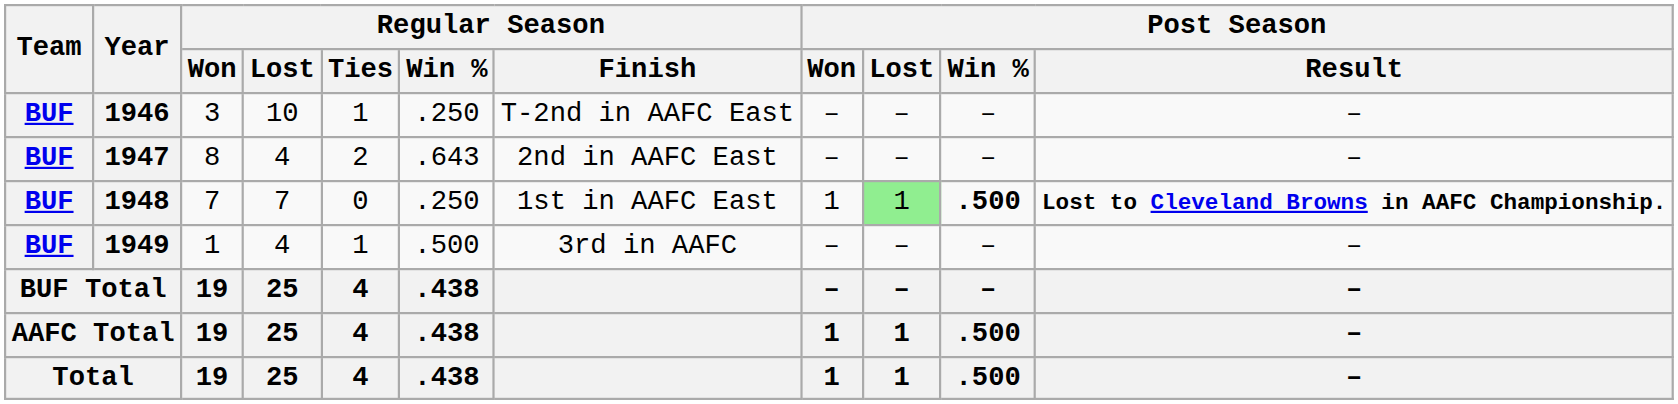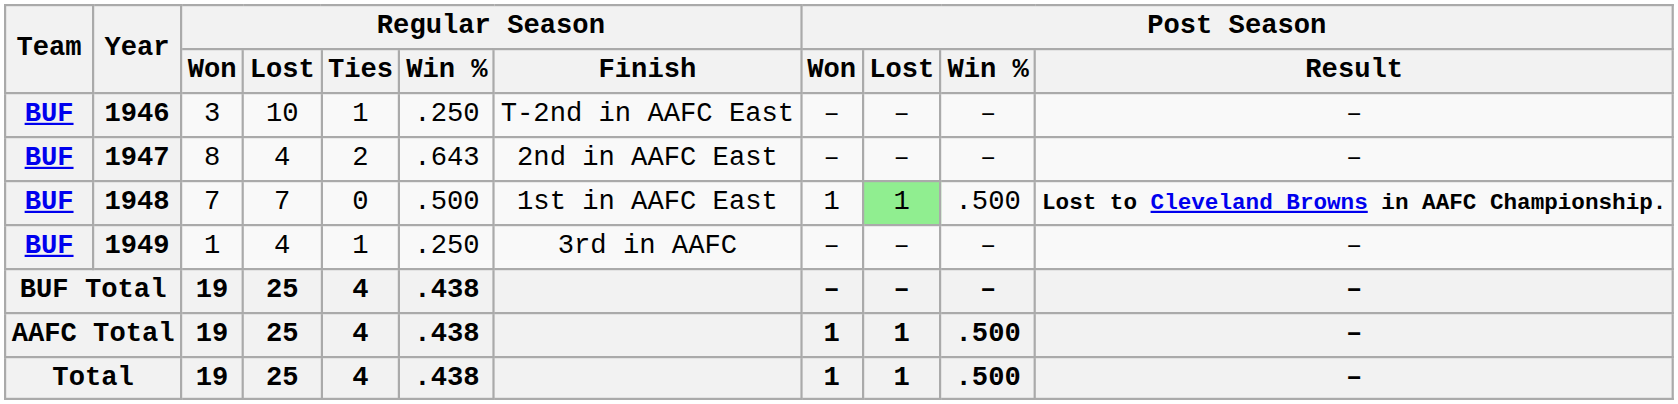1948 | Regular Season / Win %: .250 -> .500
1948 | Post Season / Win %: bold -> normal
1949 | Regular Season / Win %: .500 -> .250
